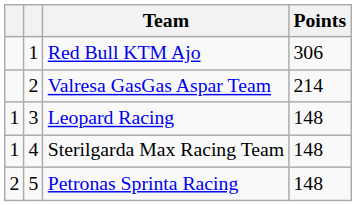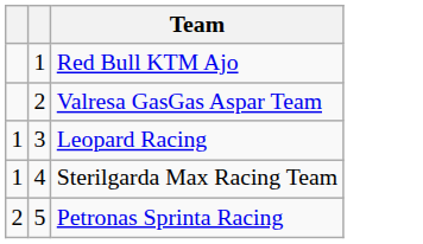- column: Points | 306 | 214 | 148 | 148 | 148
